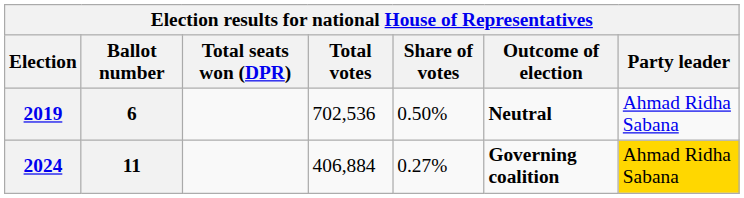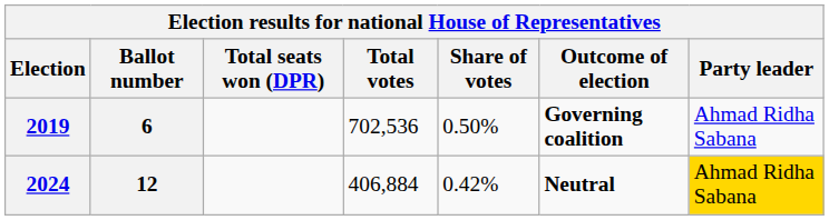2019 | Outcome of election: Neutral -> Governing coalition
2024 | Ballot number: 11 -> 12
2024 | Share of votes: 0.27% -> 0.42%
2024 | Outcome of election: Governing coalition -> Neutral
